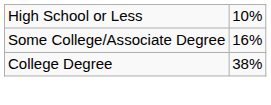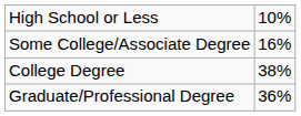+ row: Graduate/Professional Degree | 36%
